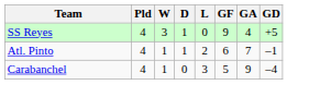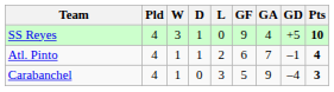+ column: Pts | 10 | 4 | 3
